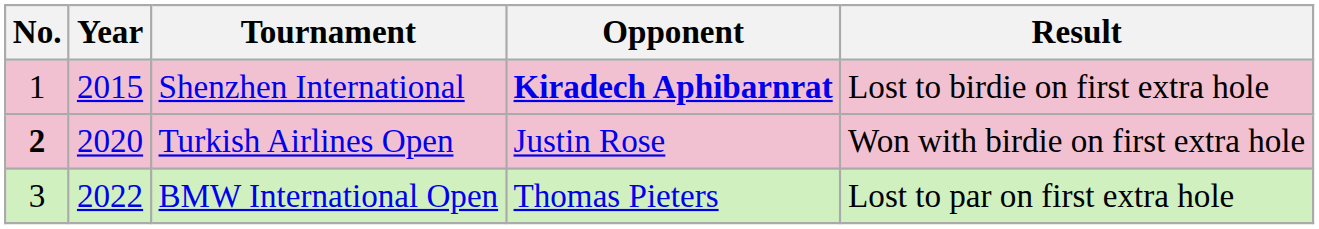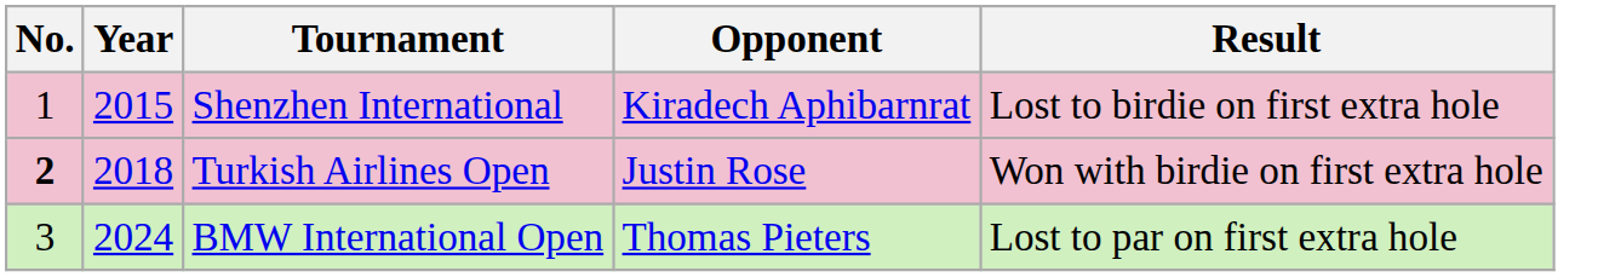Shenzhen International | Opponent: bold -> normal
Turkish Airlines Open | Year: 2020 -> 2018
BMW International Open | Year: 2022 -> 2024
